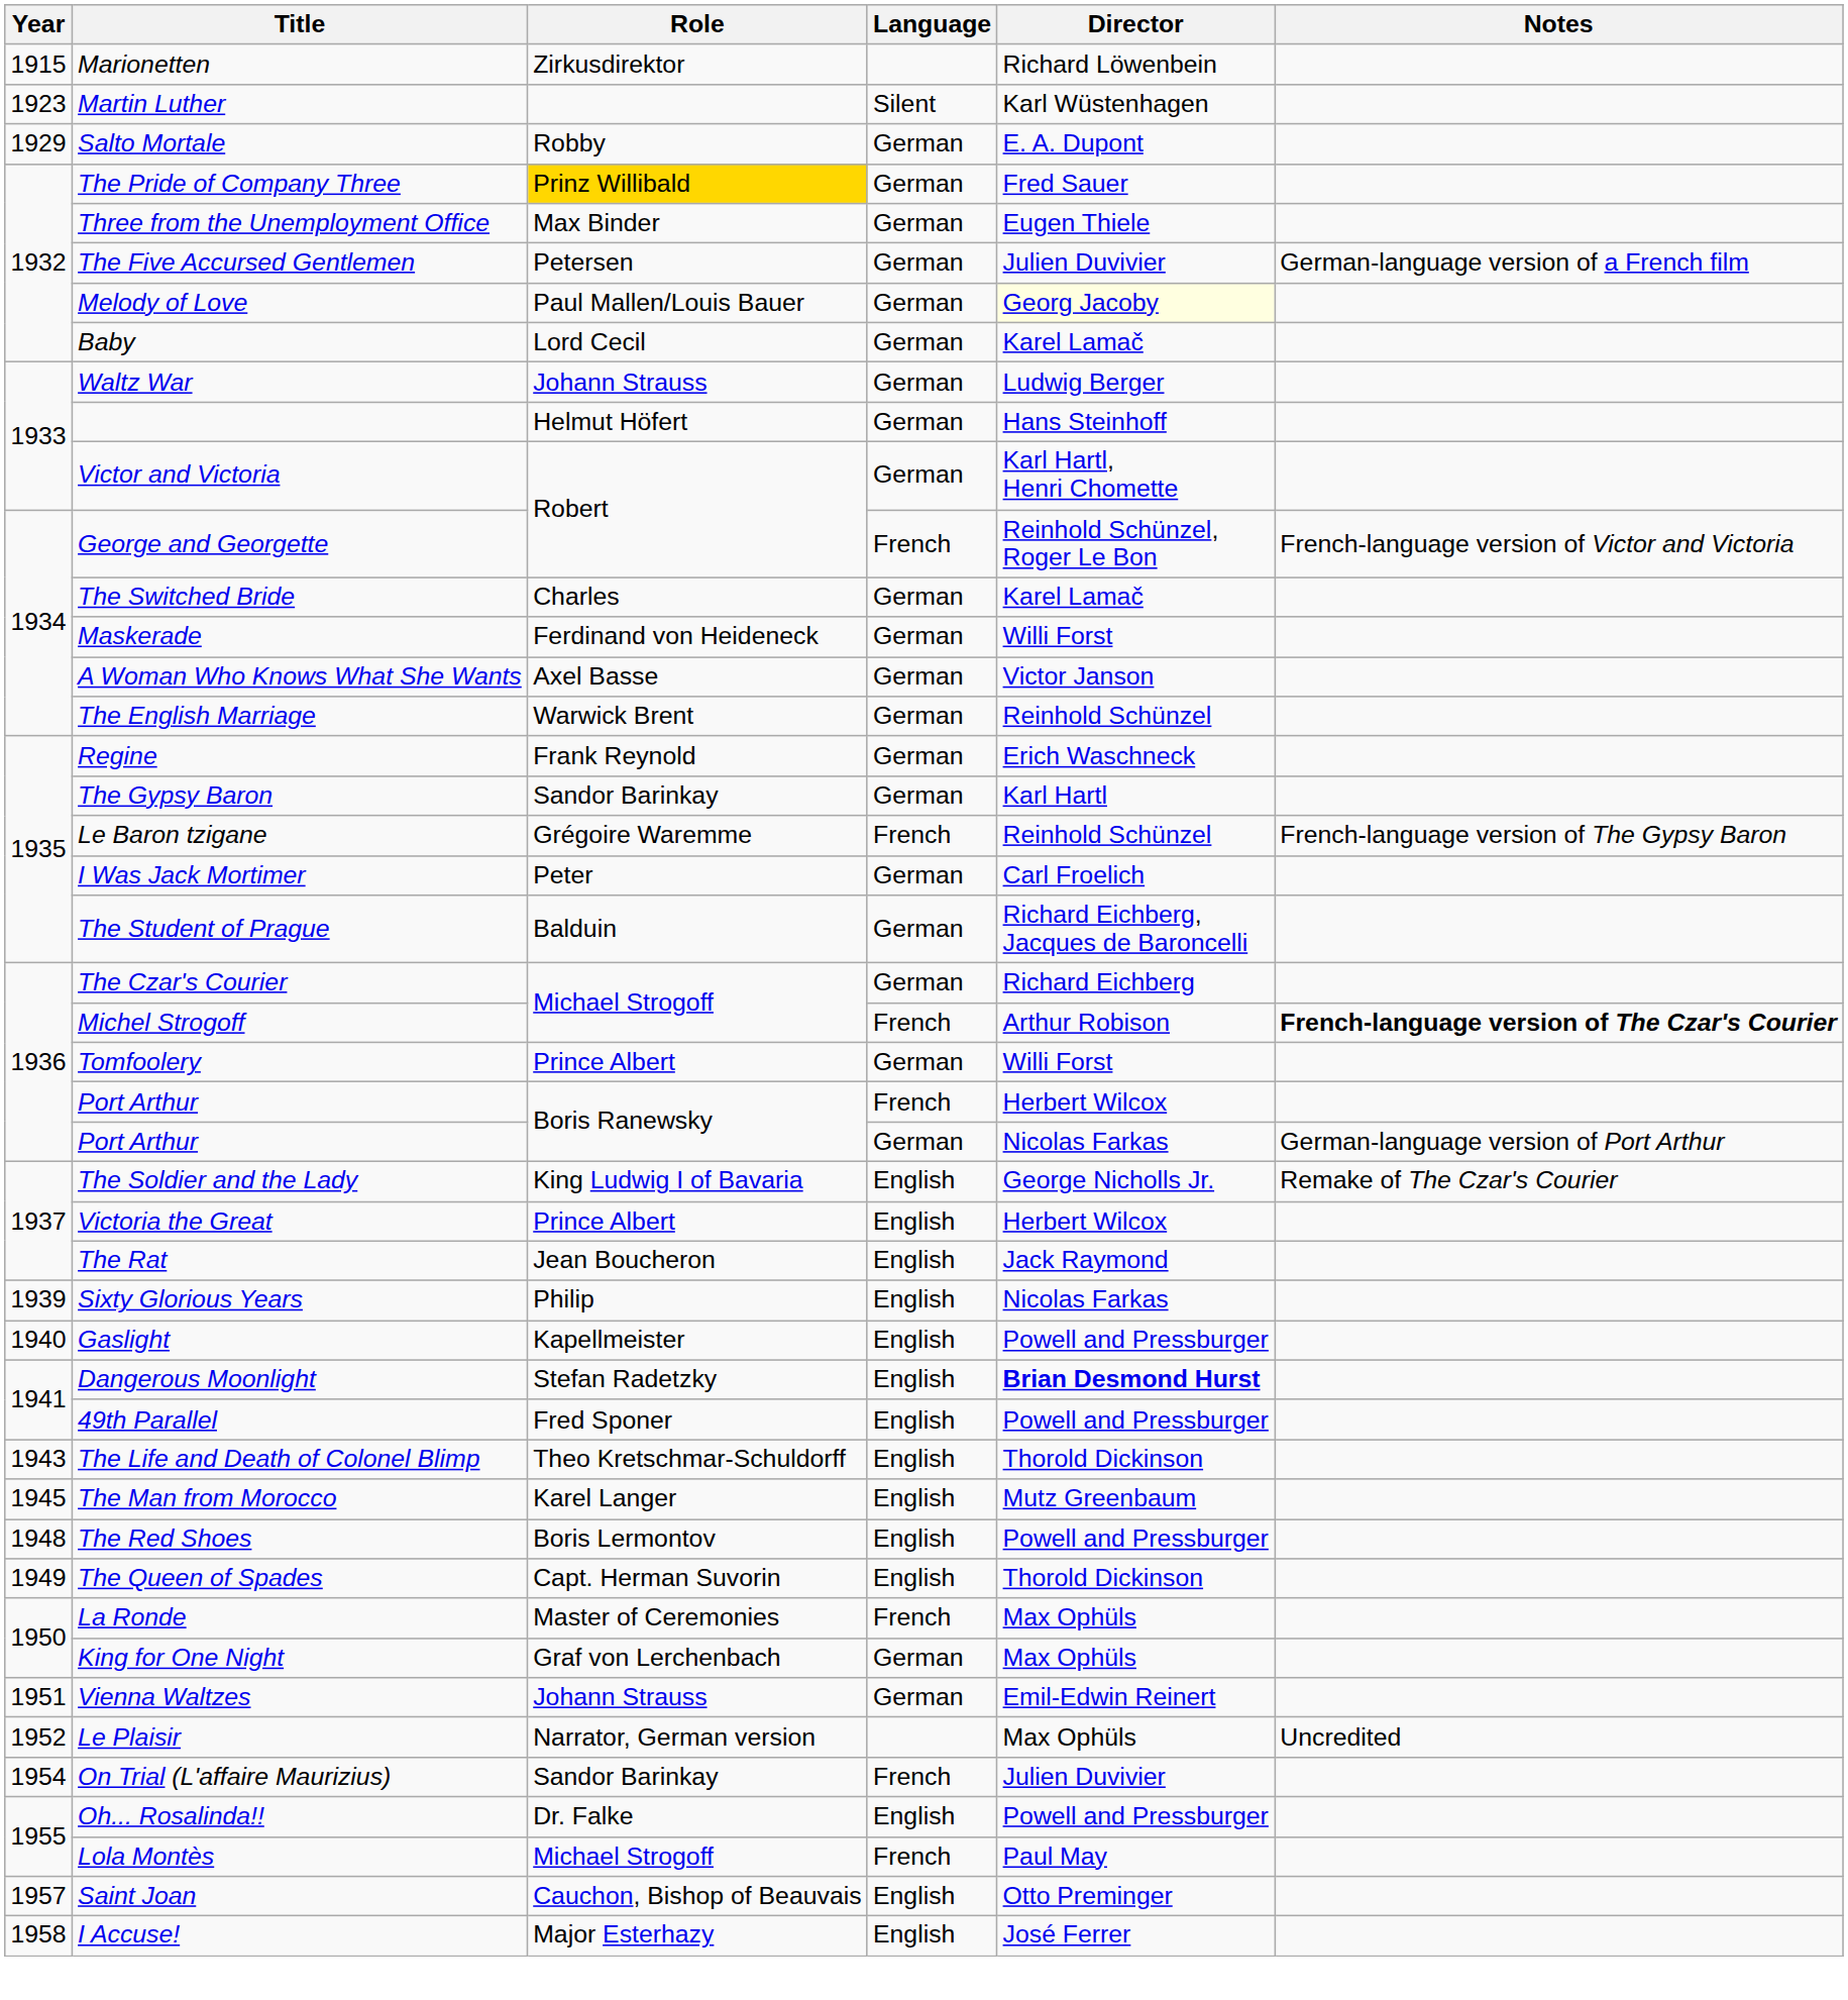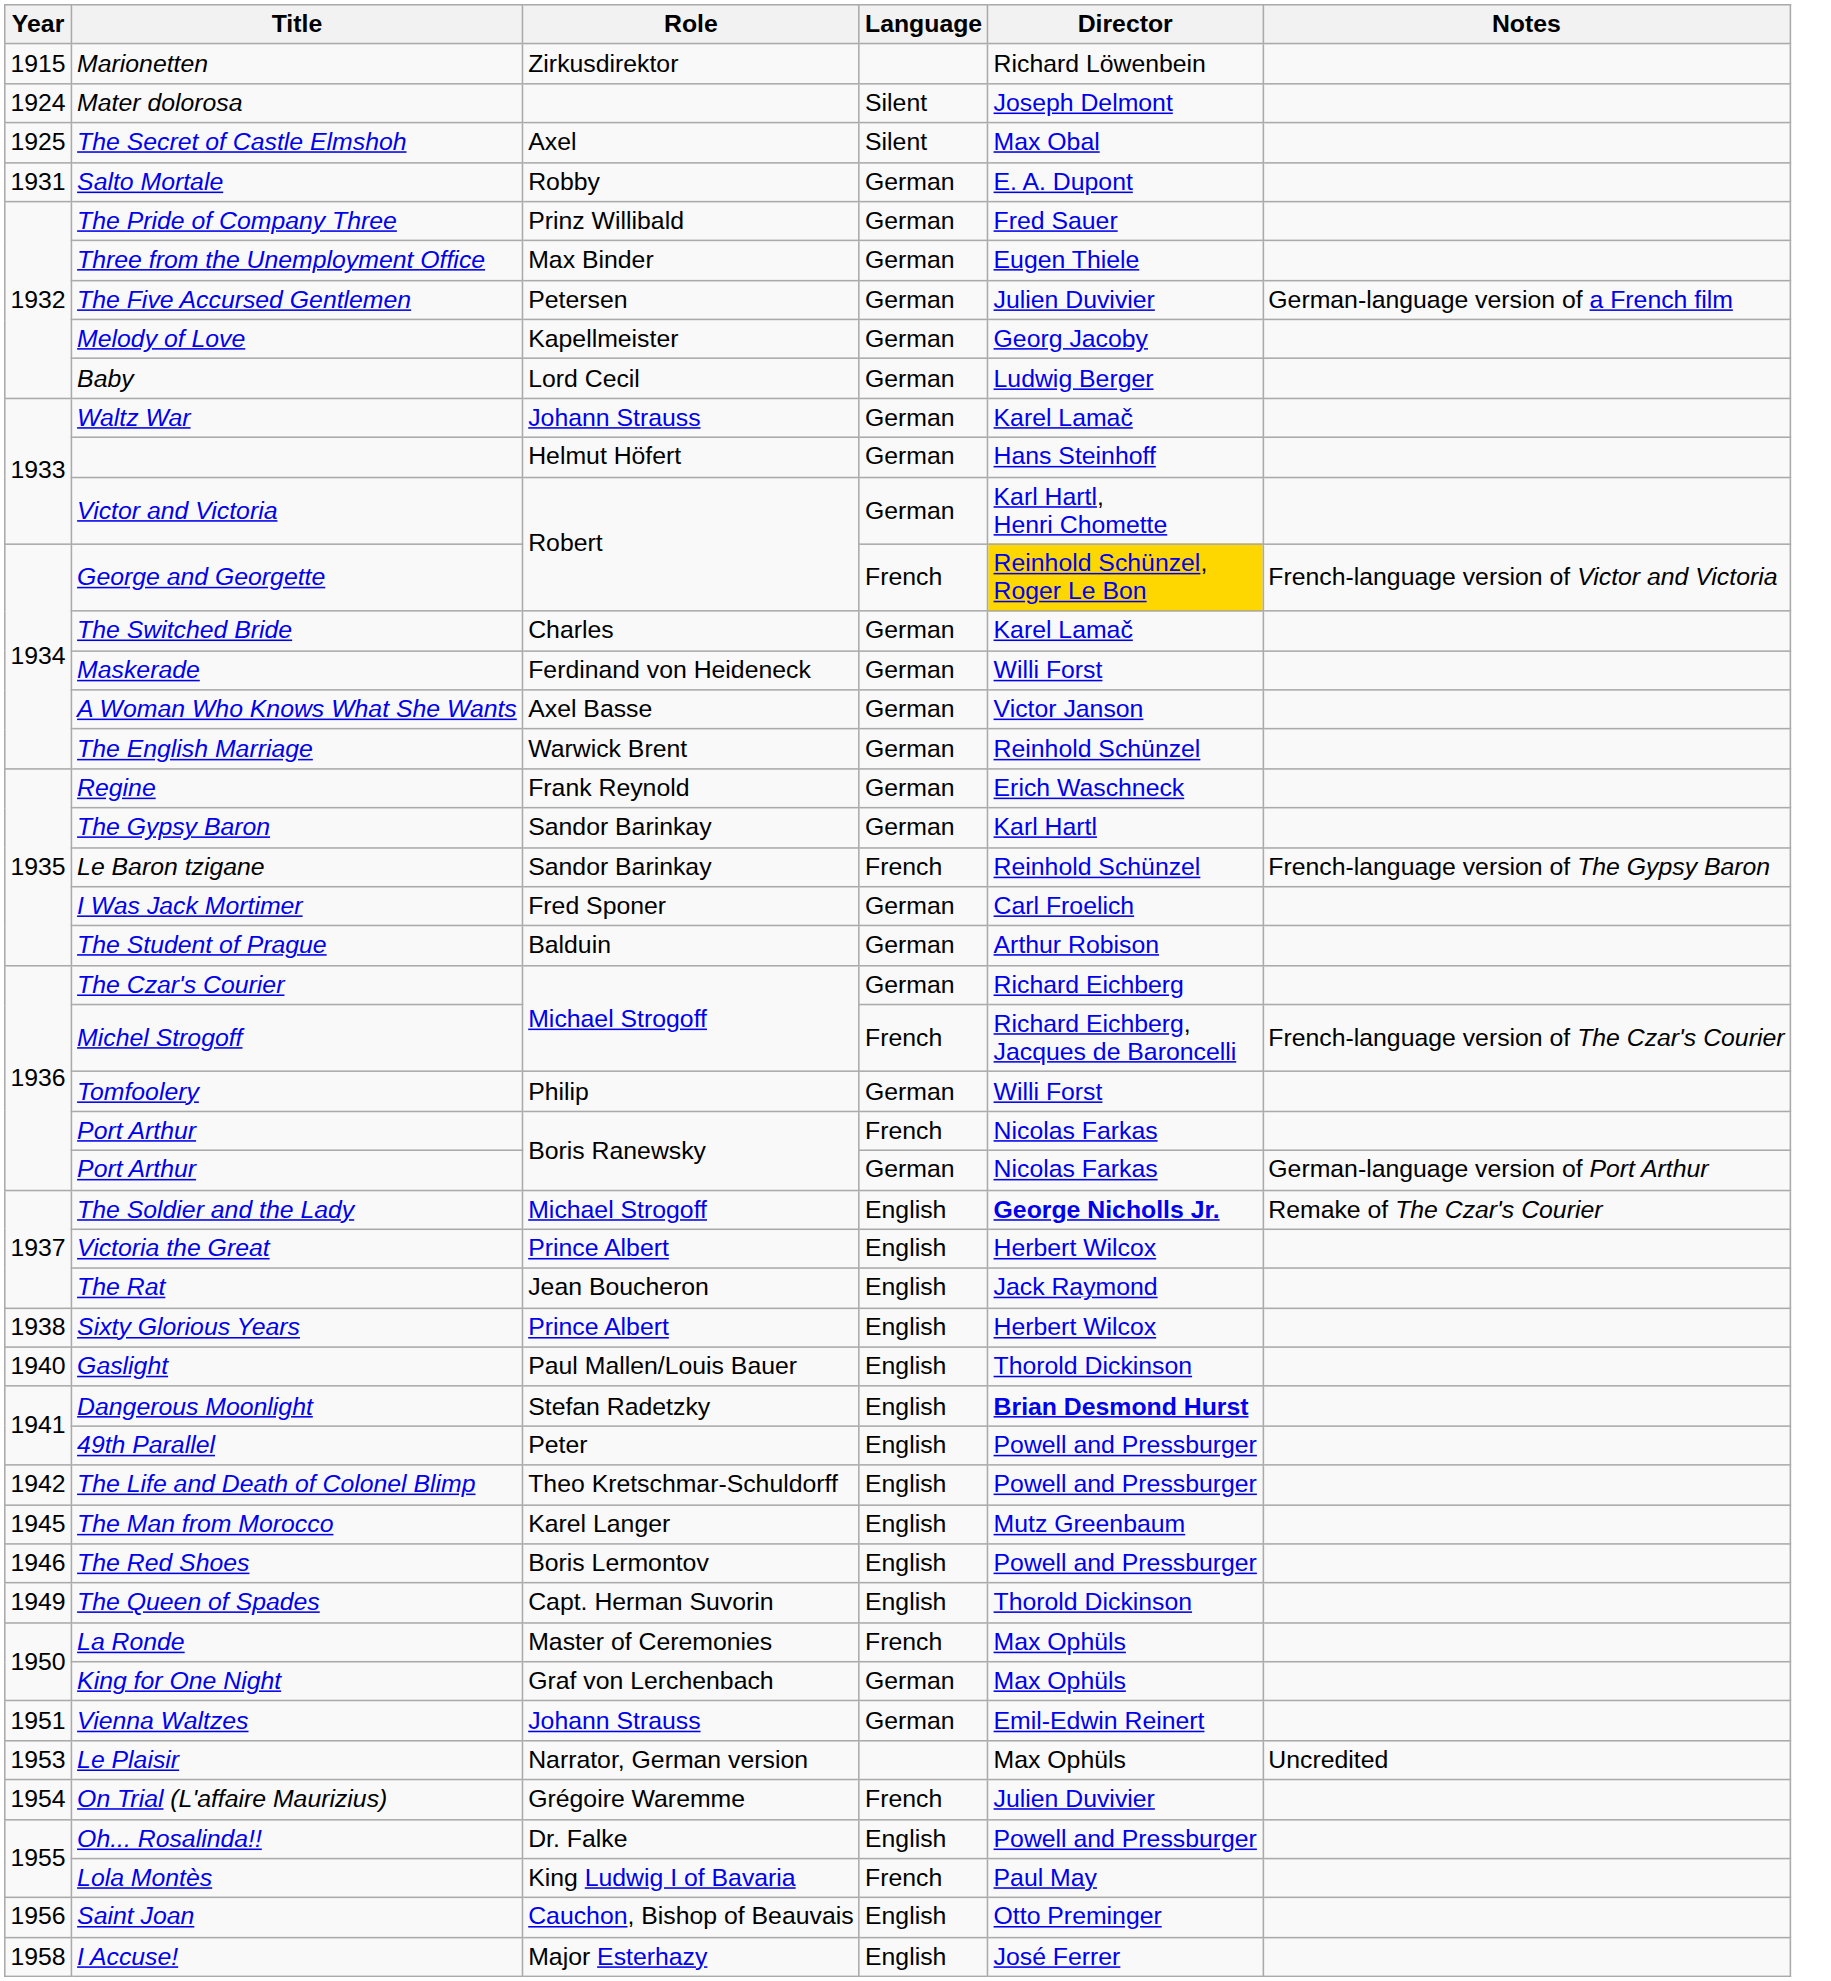- row: 1923 | Martin Luther | Silent | Karl Wüstenhagen
+ row: 1924 | Mater dolorosa | Silent | Joseph Delmont
+ row: 1925 | The Secret of Castle Elmshoh | Axel | Silent | Max Obal
Salto Mortale | Year: 1929 -> 1931
The Pride of Company Three | Role: gold background -> no background
Melody of Love | Role: Paul Mallen/Louis Bauer -> Kapellmeister
Melody of Love | Director: lightyellow background -> no background
Baby | Director: Karel Lamač -> Ludwig Berger
Waltz War | Director: Ludwig Berger -> Karel Lamač
George and Georgette | Director: no background -> gold background
Le Baron tzigane | Role: Grégoire Waremme -> Sandor Barinkay
I Was Jack Mortimer | Role: Peter -> Fred Sponer
The Student of Prague | Director: Richard Eichberg, Jacques de Baroncelli -> Arthur Robison
Michel Strogoff | Director: Arthur Robison -> Richard Eichberg, Jacques de Baroncelli
Michel Strogoff | Notes: bold -> normal
Tomfoolery | Role: Prince Albert -> Philip
Port Arthur / French | Director: Herbert Wilcox -> Nicolas Farkas
The Soldier and the Lady | Role: King Ludwig I of Bavaria -> Michael Strogoff
The Soldier and the Lady | Director: normal -> bold
Sixty Glorious Years | Year: 1939 -> 1938
Sixty Glorious Years | Role: Philip -> Prince Albert
Sixty Glorious Years | Director: Nicolas Farkas -> Herbert Wilcox
Gaslight | Role: Kapellmeister -> Paul Mallen/Louis Bauer
Gaslight | Director: Powell and Pressburger -> Thorold Dickinson
49th Parallel | Role: Fred Sponer -> Peter
The Life and Death of Colonel Blimp | Year: 1943 -> 1942
The Life and Death of Colonel Blimp | Director: Thorold Dickinson -> Powell and Pressburger
The Red Shoes | Year: 1948 -> 1946
Le Plaisir | Year: 1952 -> 1953
On Trial (L'affaire Maurizius) | Role: Sandor Barinkay -> Grégoire Waremme
Lola Montès | Role: Michael Strogoff -> King Ludwig I of Bavaria
Saint Joan | Year: 1957 -> 1956
